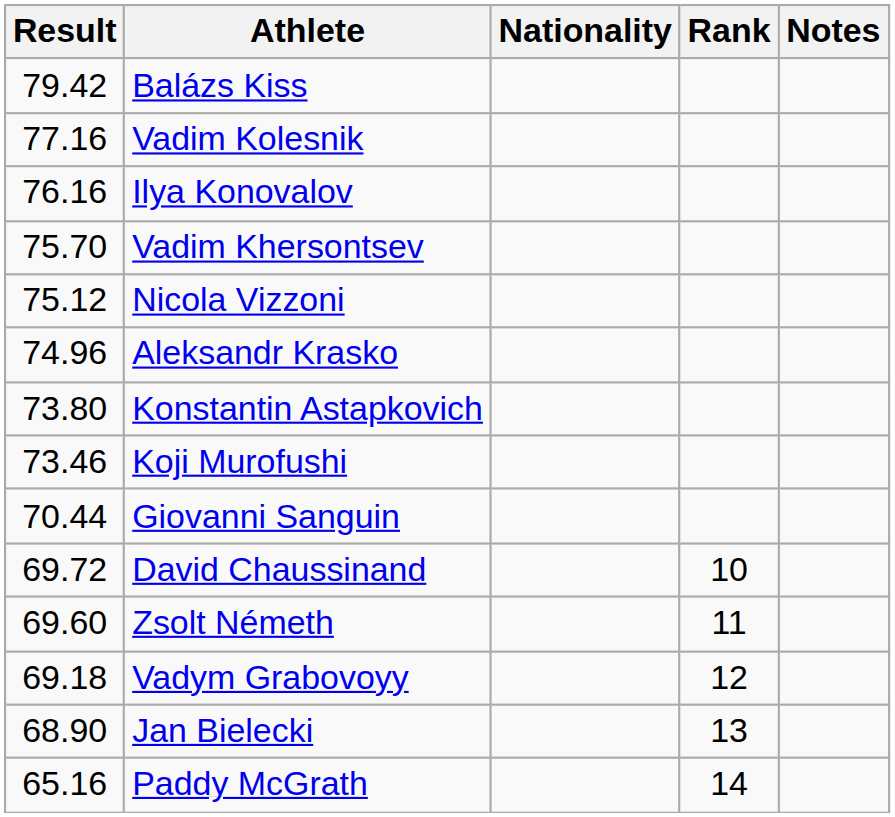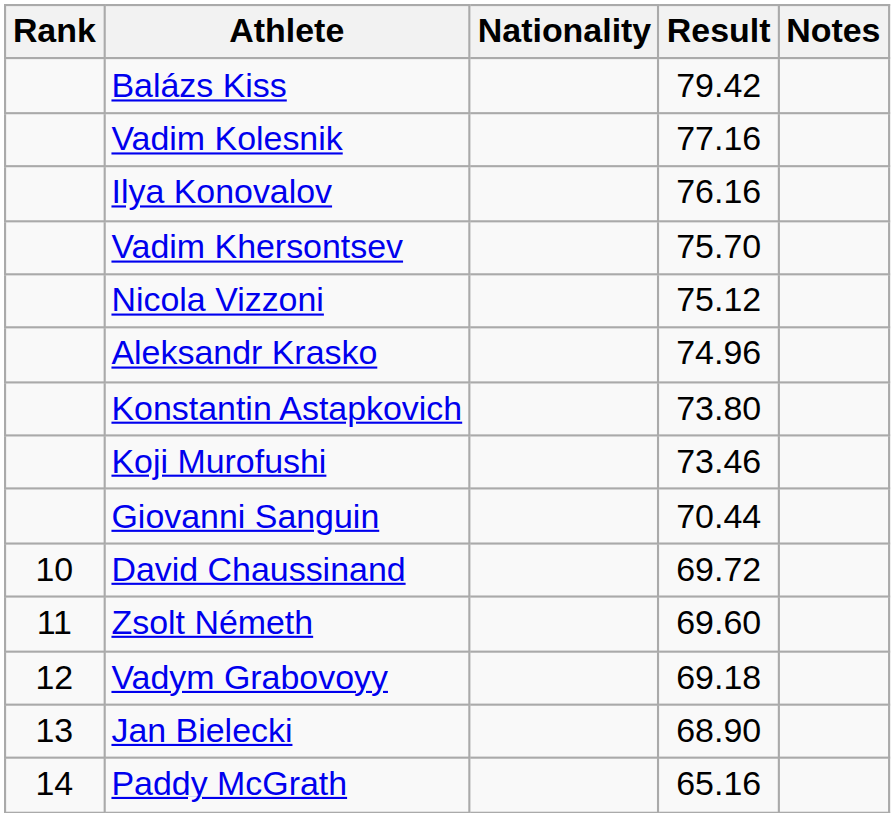columns swapped: Rank <-> Result
